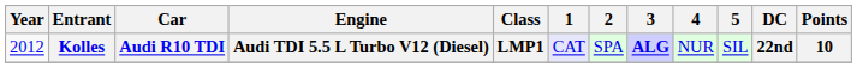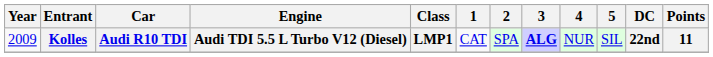Kolles | Year: 2012 -> 2009
Kolles | 1: lavender background -> no background
Kolles | Points: 10 -> 11
